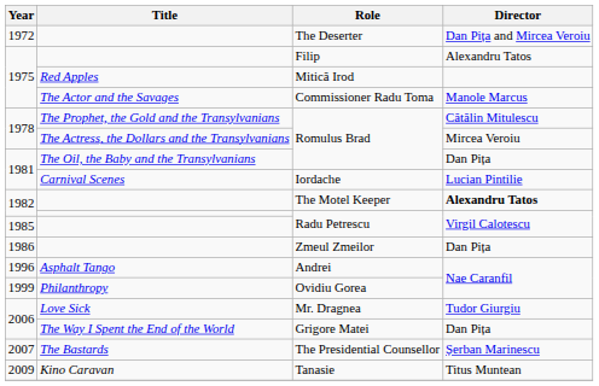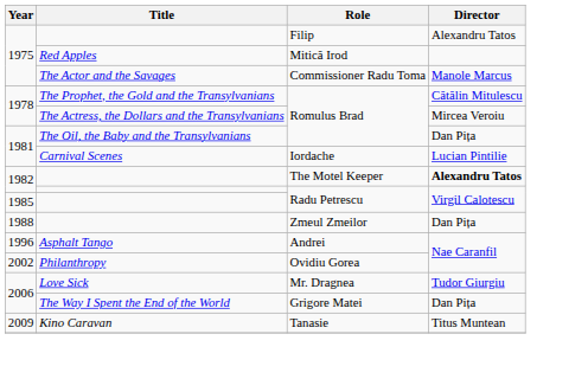- row: 1972 | The Deserter | Dan Pița and Mircea Veroiu
Zmeul Zmeilor | Year: 1986 -> 1988
Ovidiu Gorea | Year: 1999 -> 2002
- row: 2007 | The Bastards | The Presidential Counsellor | Șerban Marinescu
